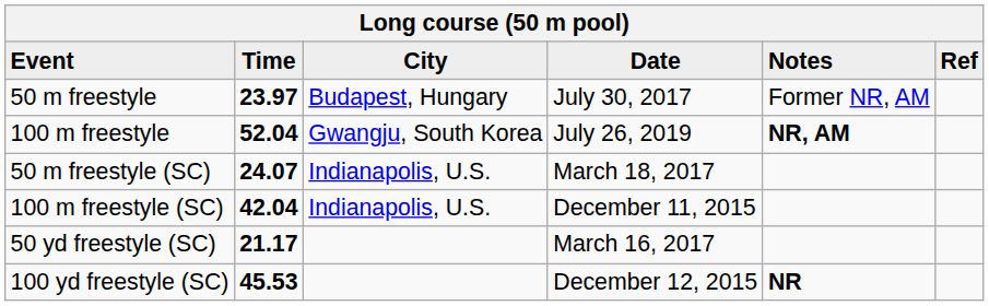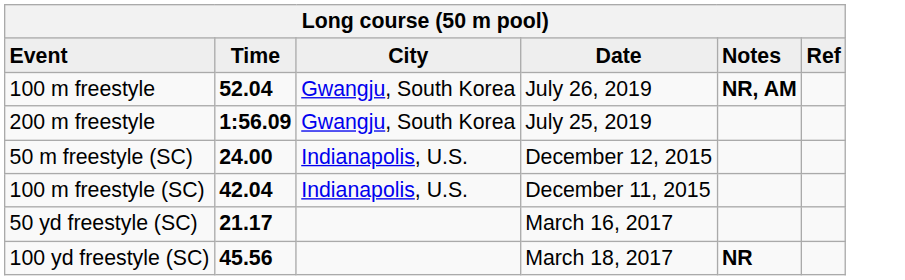- row: 50 m freestyle | 23.97 | Budapest, Hungary | July 30, 2017 | Former NR, AM
+ row: 200 m freestyle | 1:56.09 | Gwangju, South Korea | July 25, 2019
50 m freestyle (SC) | Time: 24.07 -> 24.00
50 m freestyle (SC) | Date: March 18, 2017 -> December 12, 2015
100 yd freestyle (SC) | Time: 45.53 -> 45.56
100 yd freestyle (SC) | Date: December 12, 2015 -> March 18, 2017
